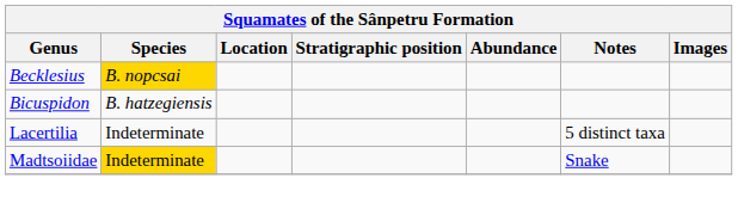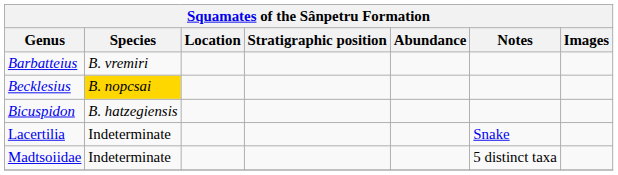+ row: Barbatteius | B. vremiri
Lacertilia | Notes: 5 distinct taxa -> Snake
Madtsoiidae | Species: gold background -> no background
Madtsoiidae | Notes: Snake -> 5 distinct taxa
